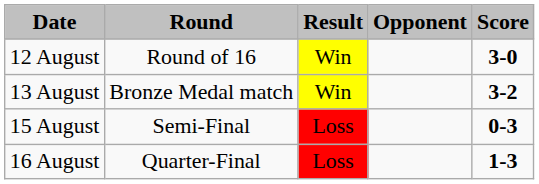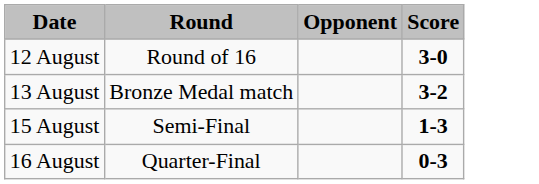- column: Result | Win | Win | Loss | Loss
15 August | Score: 0-3 -> 1-3
16 August | Score: 1-3 -> 0-3
